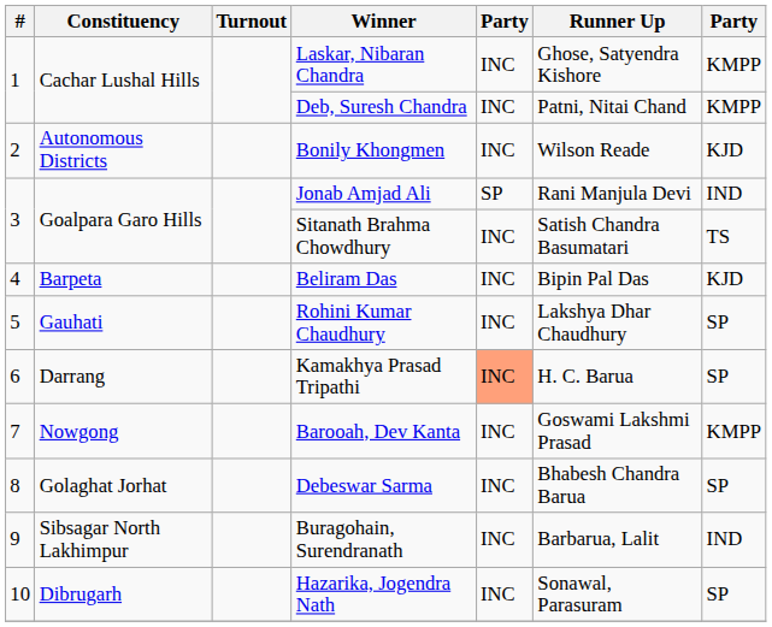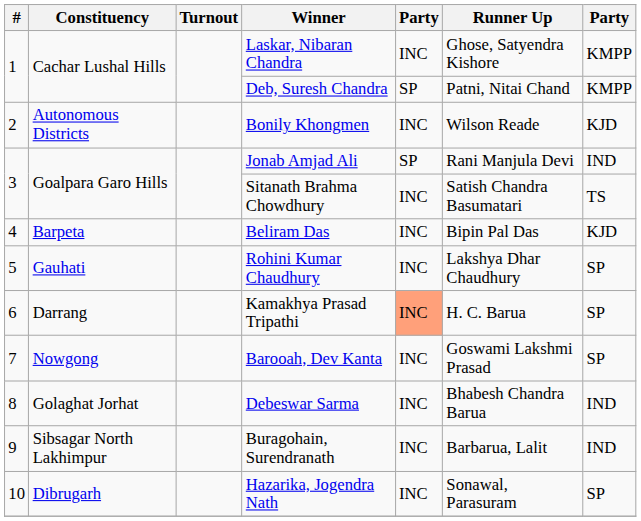Deb, Suresh Chandra | column 5: INC -> SP
Barooah, Dev Kanta | column 7: KMPP -> SP
Debeswar Sarma | column 7: SP -> IND
